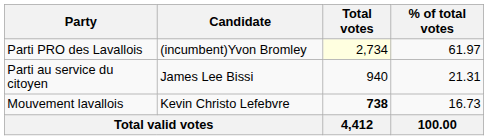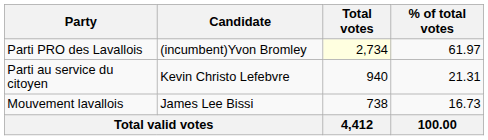Parti au service du citoyen | Candidate: James Lee Bissi -> Kevin Christo Lefebvre
Mouvement lavallois | Candidate: Kevin Christo Lefebvre -> James Lee Bissi
Mouvement lavallois | Total votes: bold -> normal
